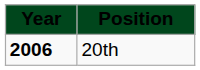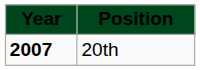20th | column 1: 2006 -> 2007
